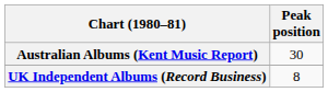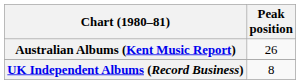Australian Albums (Kent Music Report) | Peak position: 30 -> 26
